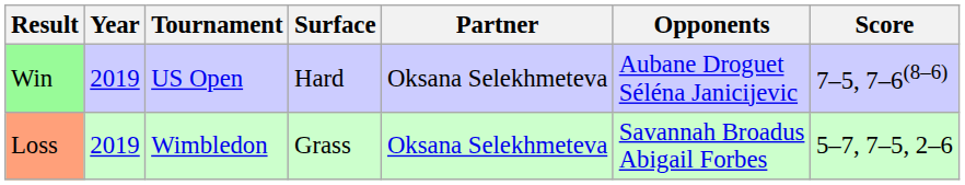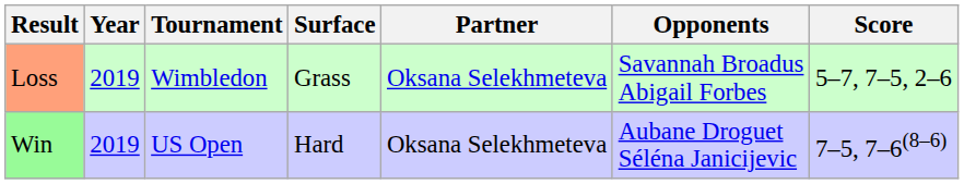rows swapped: Loss <-> Win
